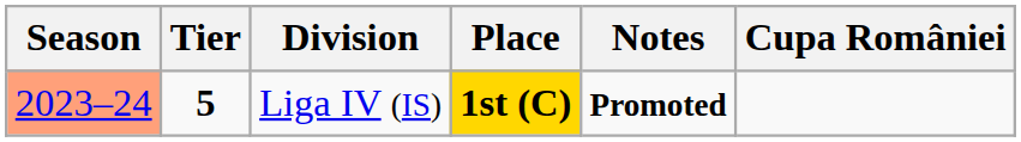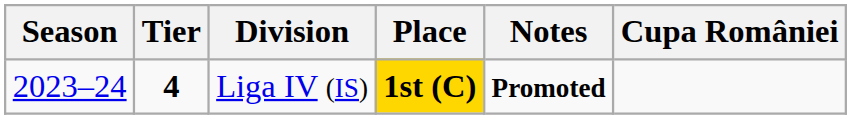Liga IV (IS) | Season: lightsalmon background -> no background
Liga IV (IS) | Tier: 5 -> 4
